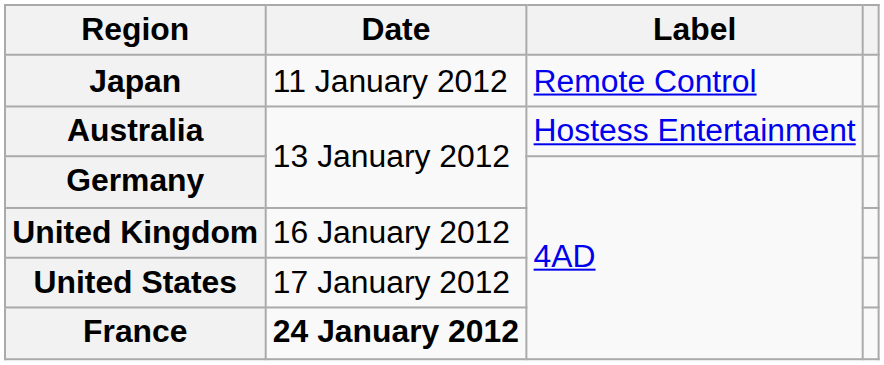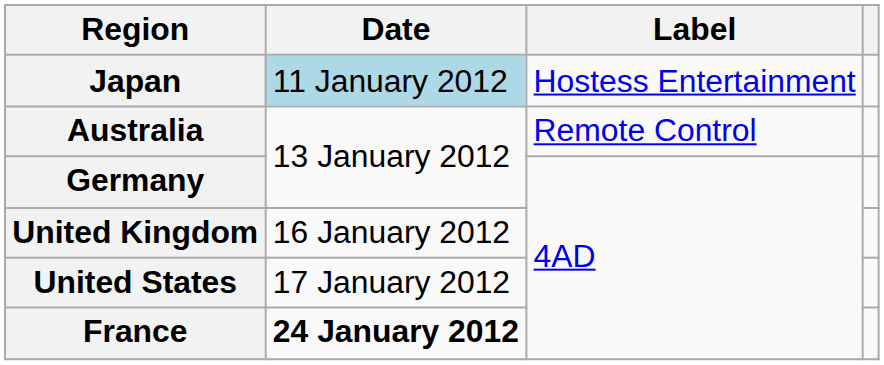Japan | Date: no background -> lightblue background
Japan | Label: Remote Control -> Hostess Entertainment
Australia | Label: Hostess Entertainment -> Remote Control
